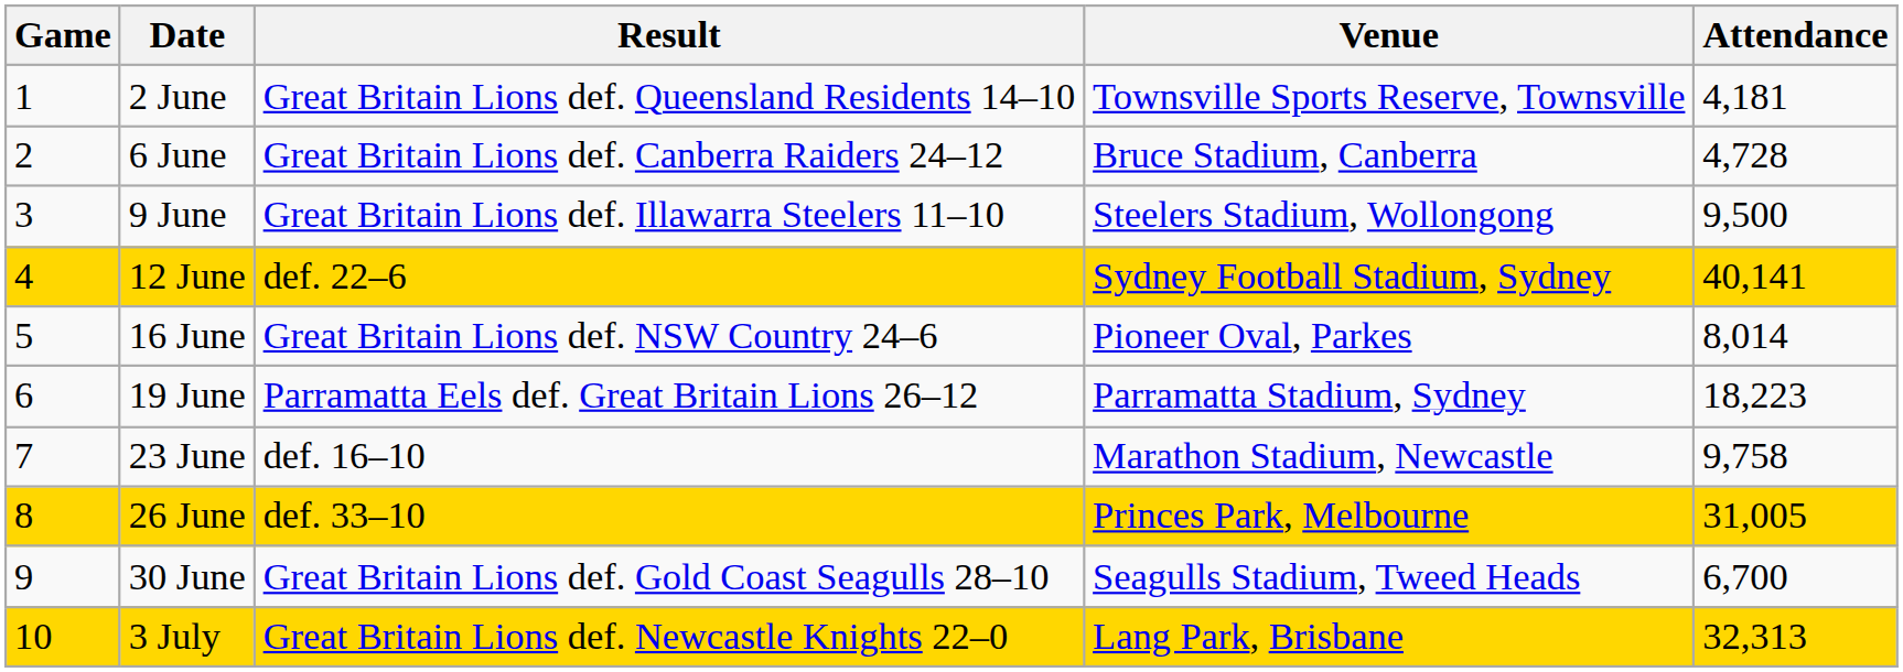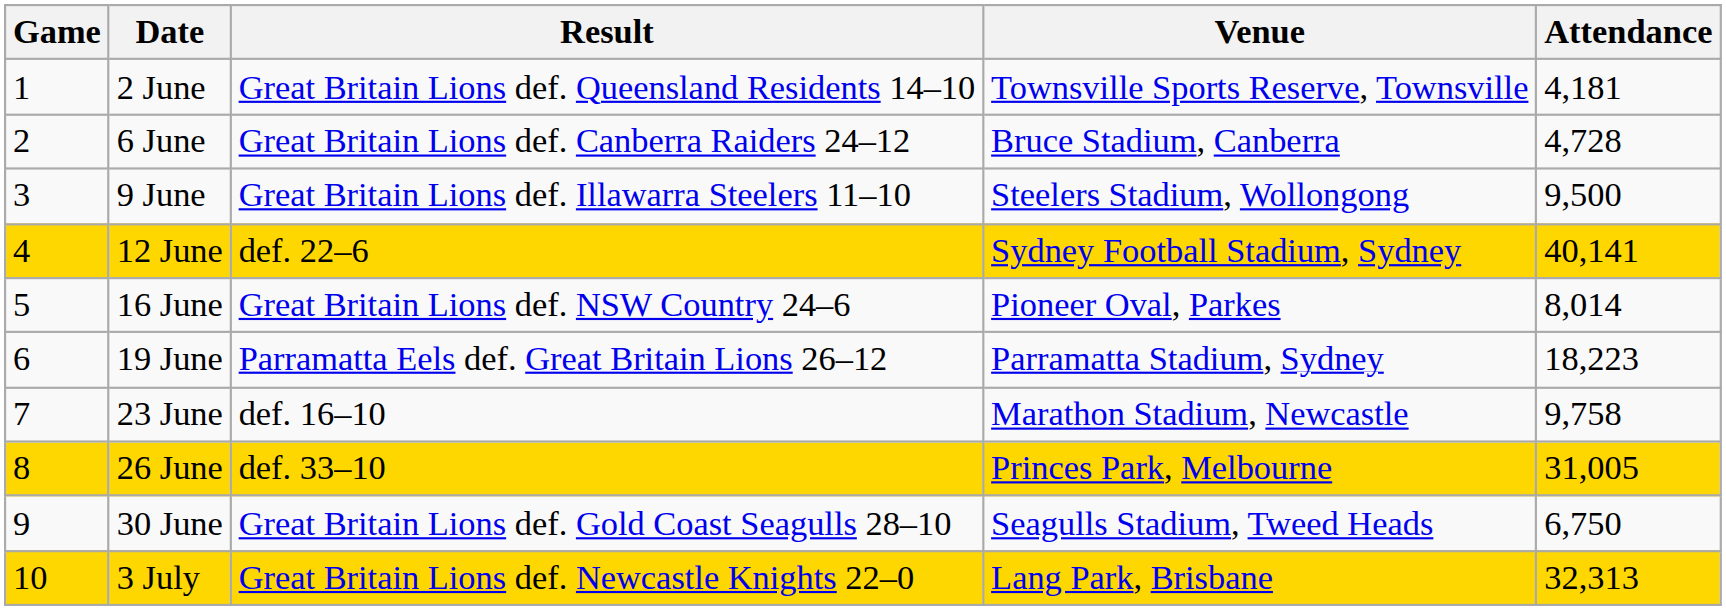30 June | Attendance: 6,700 -> 6,750
